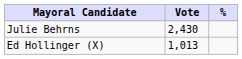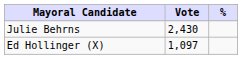Ed Hollinger (X) | Vote: 1,013 -> 1,097
